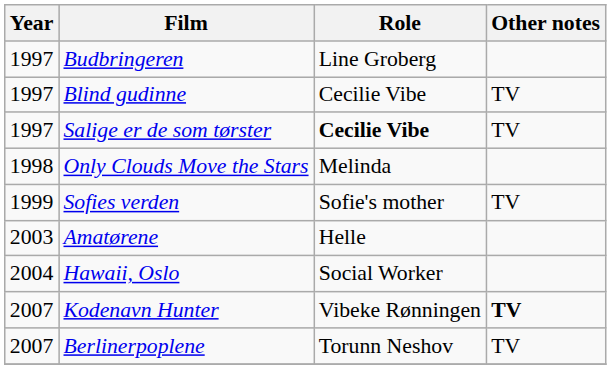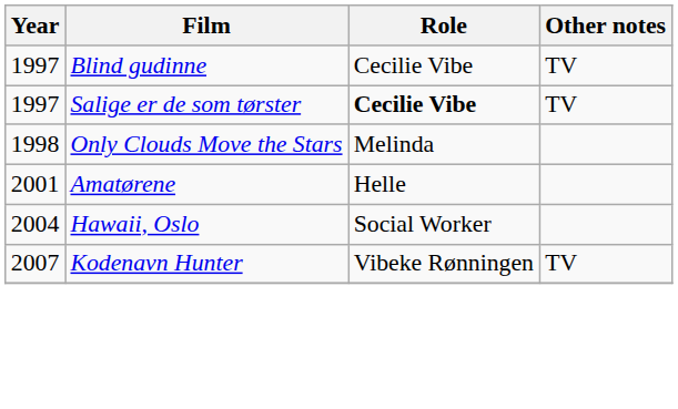- row: 1997 | Budbringeren | Line Groberg
- row: 1999 | Sofies verden | Sofie's mother | TV
Amatørene | Year: 2003 -> 2001
Kodenavn Hunter | Other notes: bold -> normal
- row: 2007 | Berlinerpoplene | Torunn Neshov | TV
